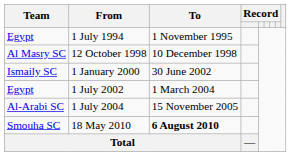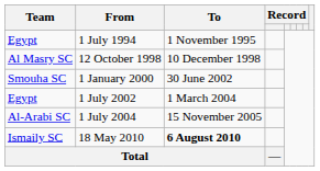1 January 2000 | Team: Ismaily SC -> Smouha SC
18 May 2010 | Team: Smouha SC -> Ismaily SC
